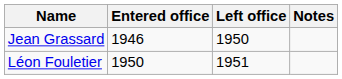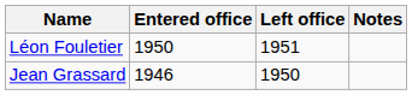rows swapped: Jean Grassard <-> Léon Fouletier
